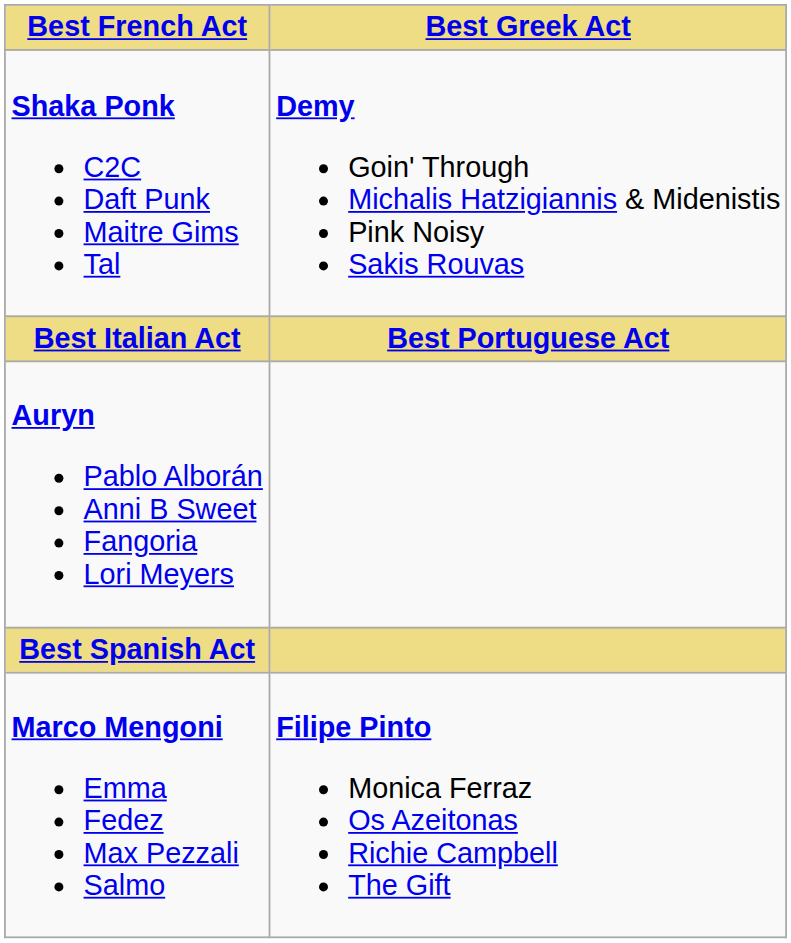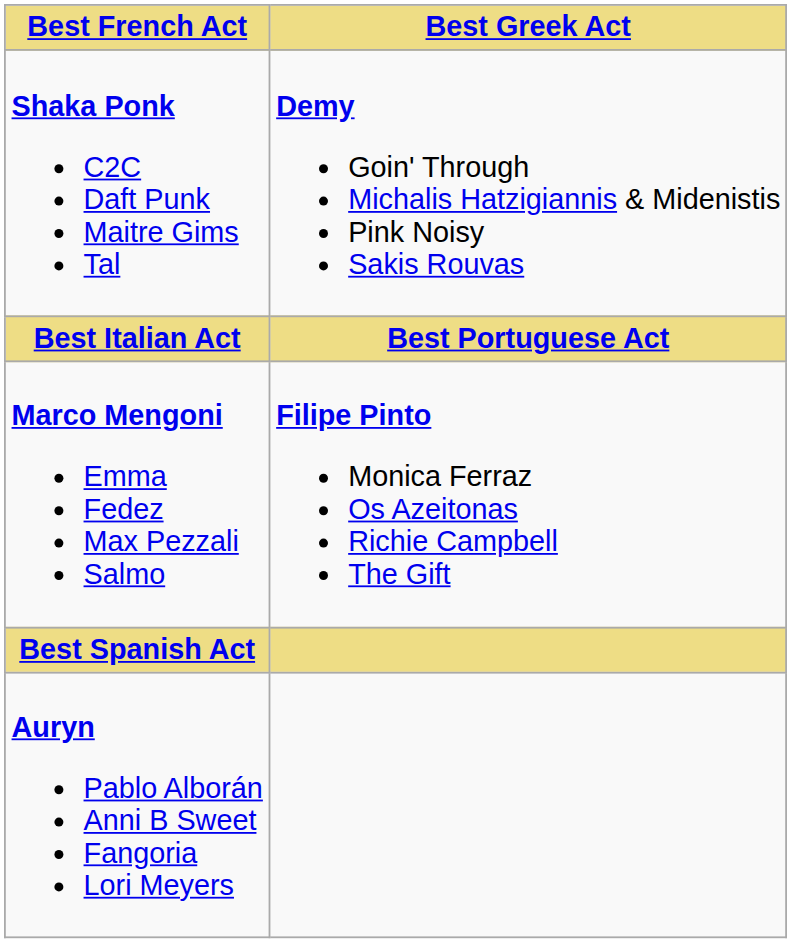rows swapped: Marco Mengoni Emma Fedez Max Pezzali Salmo <-> Auryn Pablo Alborán Anni B Sweet Fangoria Lori Meyers
